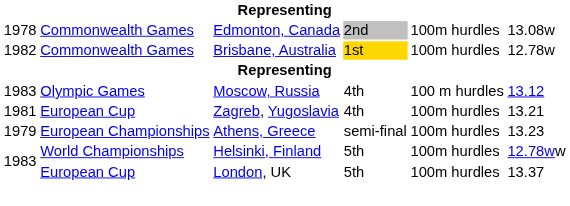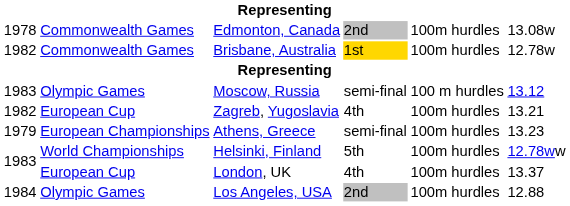Moscow, Russia | column 4: 4th -> semi-final
Zagreb, Yugoslavia | column 1: 1981 -> 1982
London, UK | column 4: 5th -> 4th
+ row: 1984 | Olympic Games | Los Angeles, USA | 2nd | 100m hurdles | 12.88
